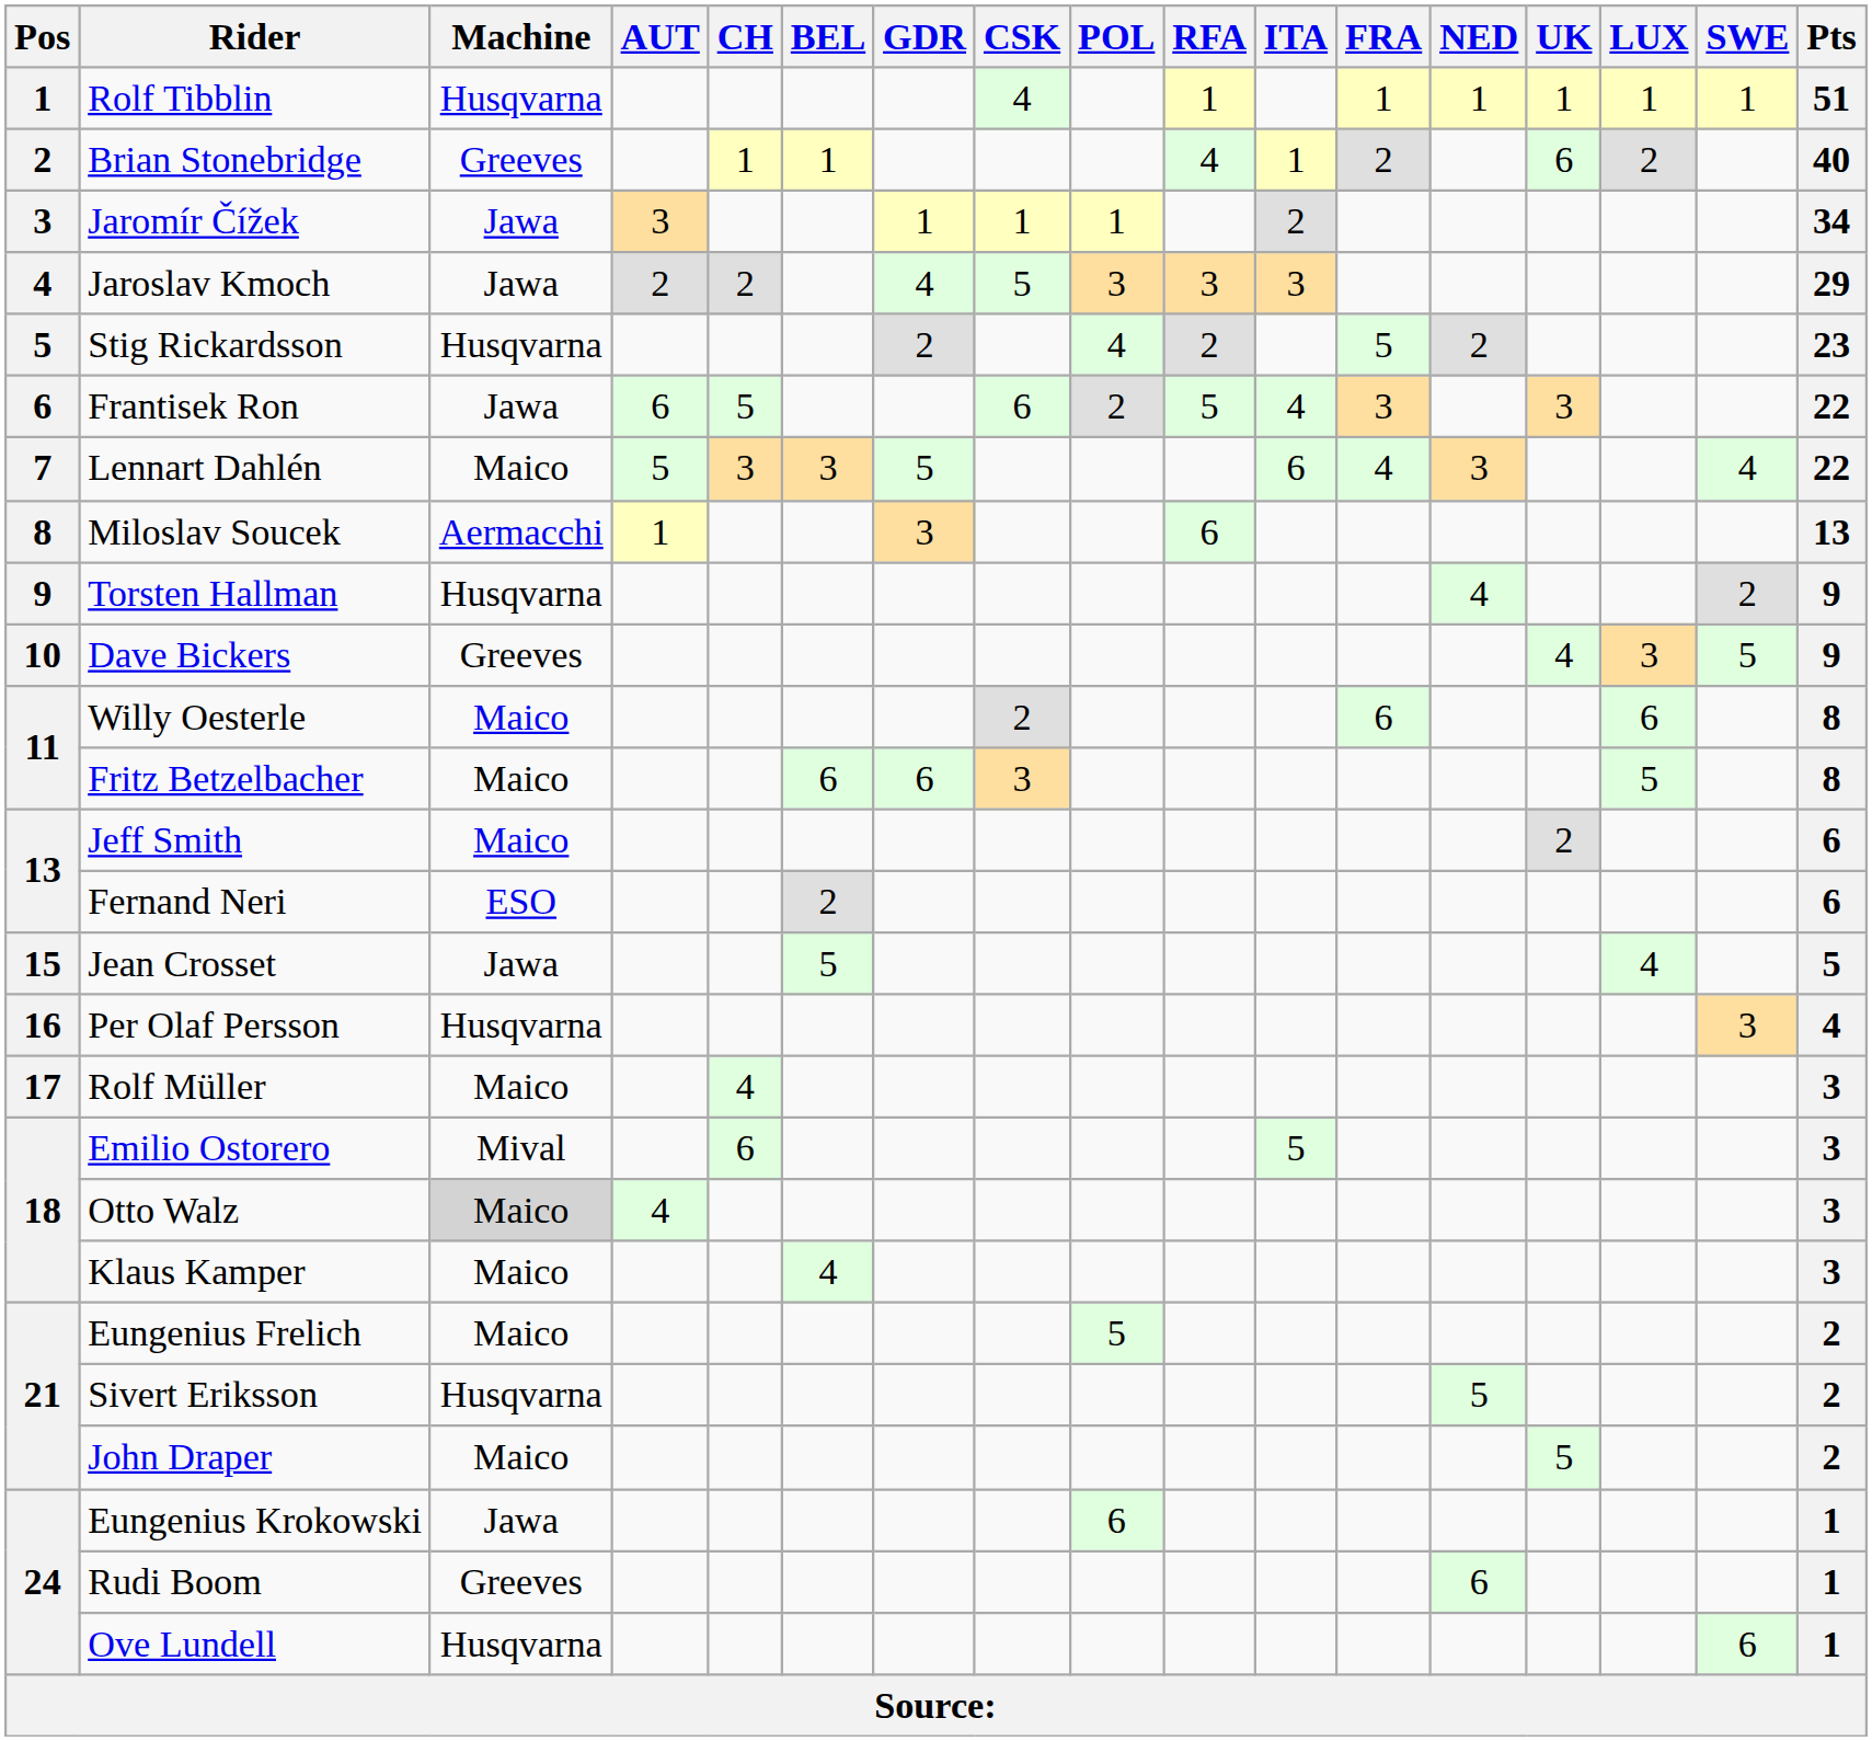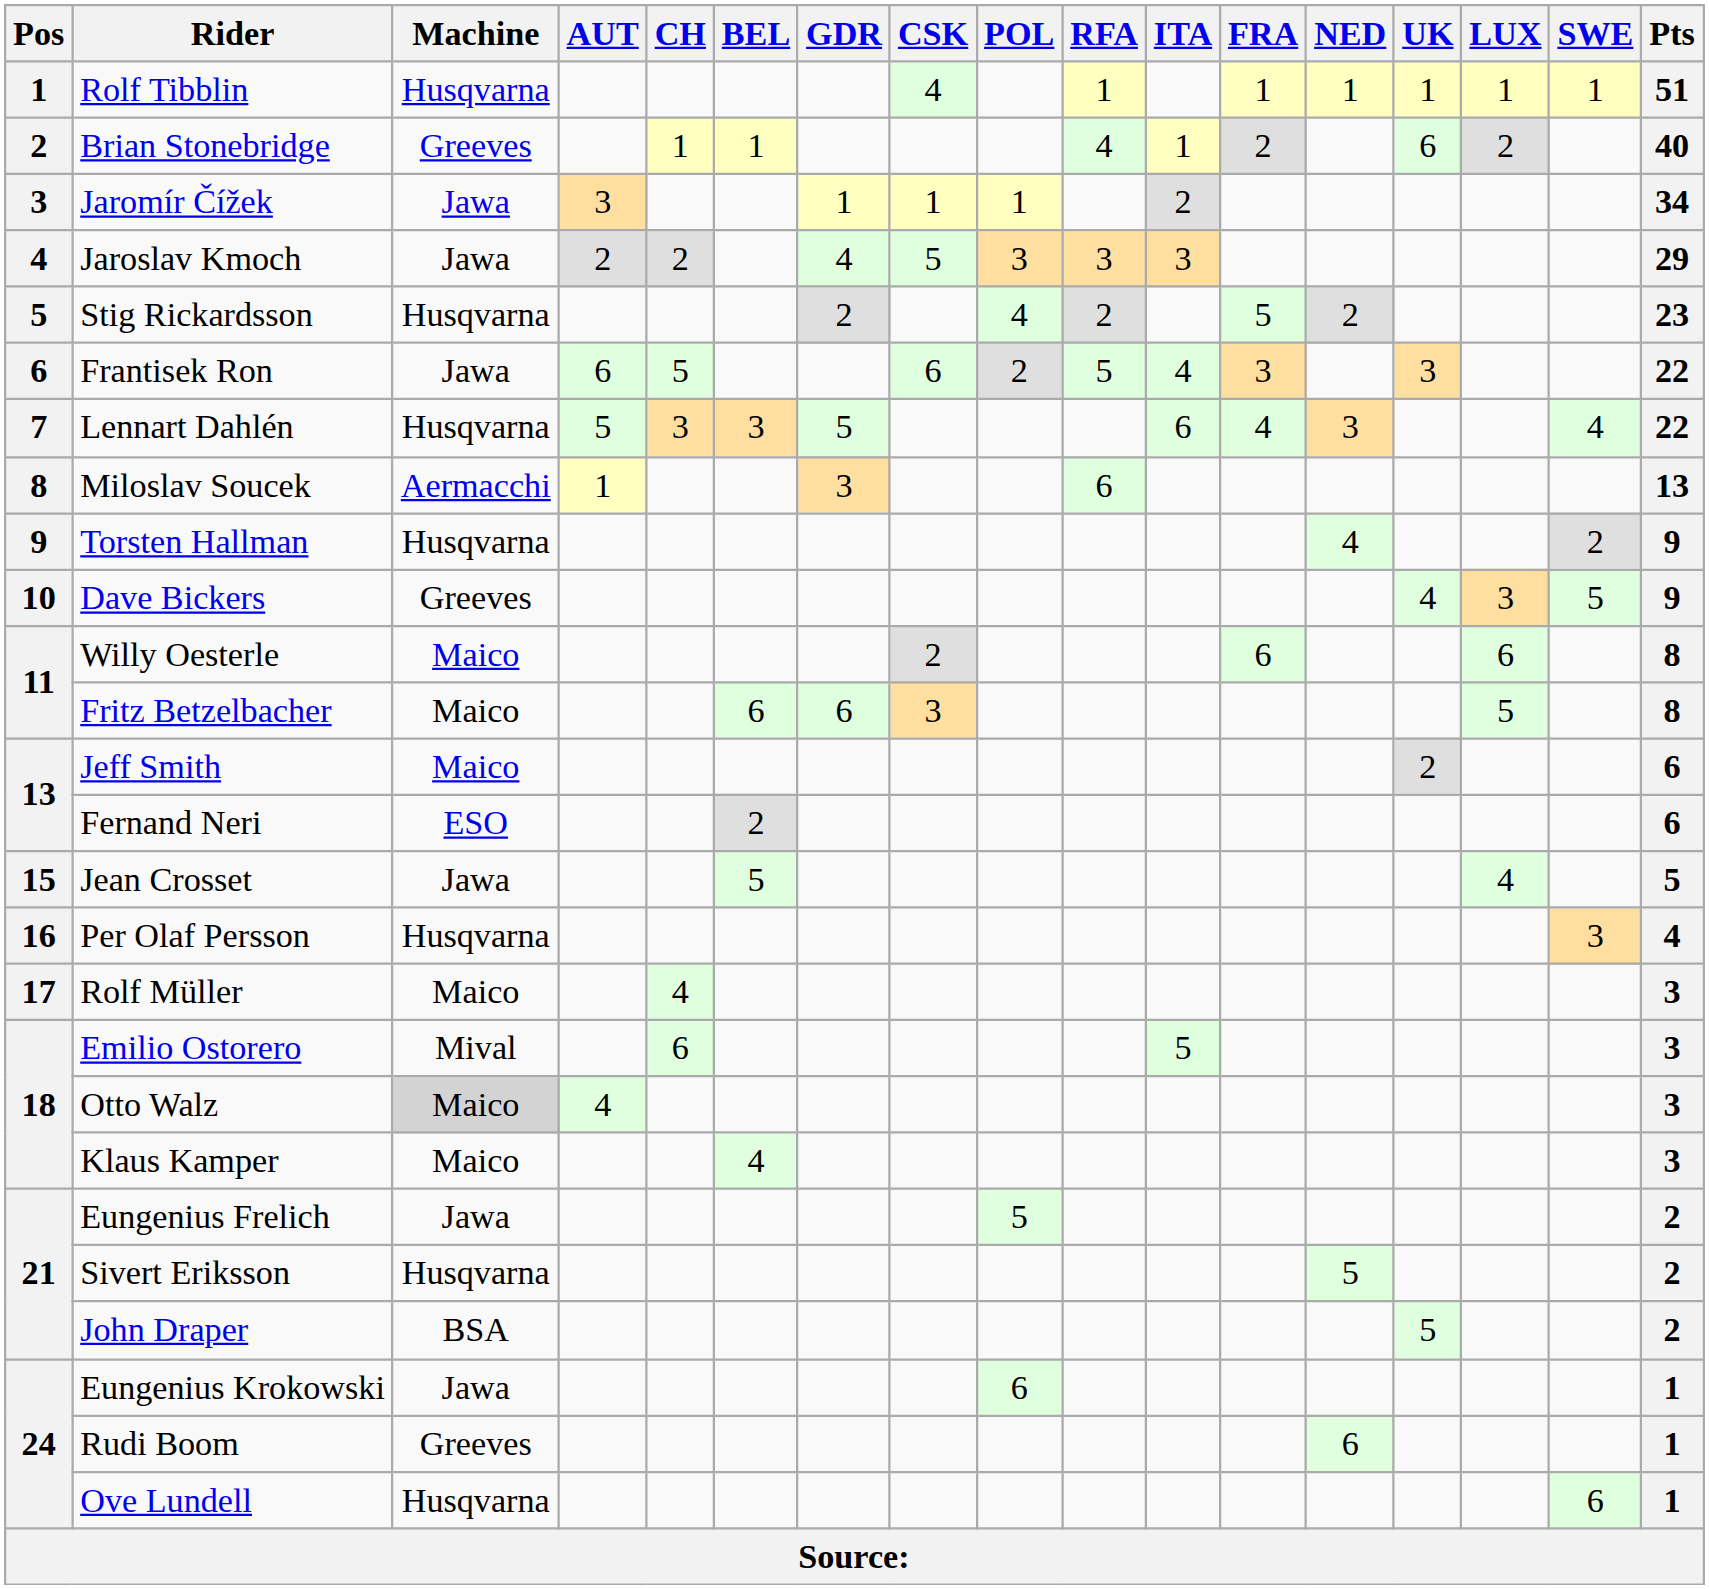Lennart Dahlén | Machine: Maico -> Husqvarna
Eungenius Frelich | Machine: Maico -> Jawa
John Draper | Machine: Maico -> BSA
